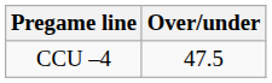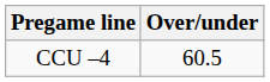CCU –4 | Over/under: 47.5 -> 60.5
